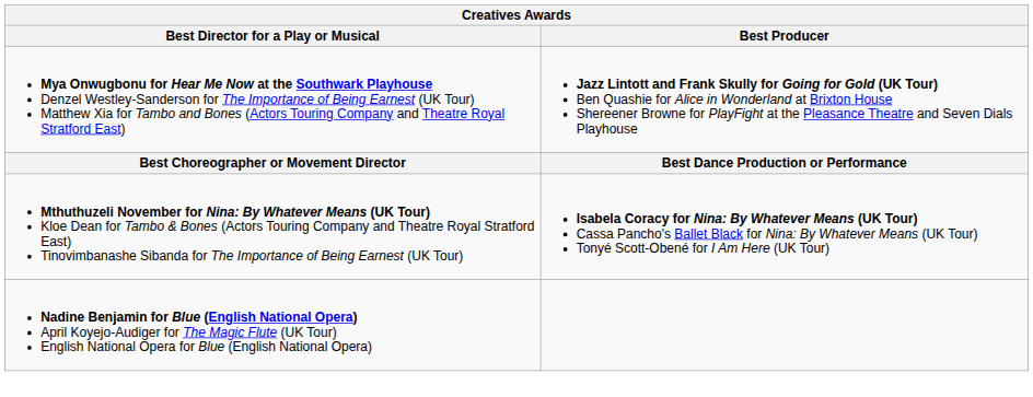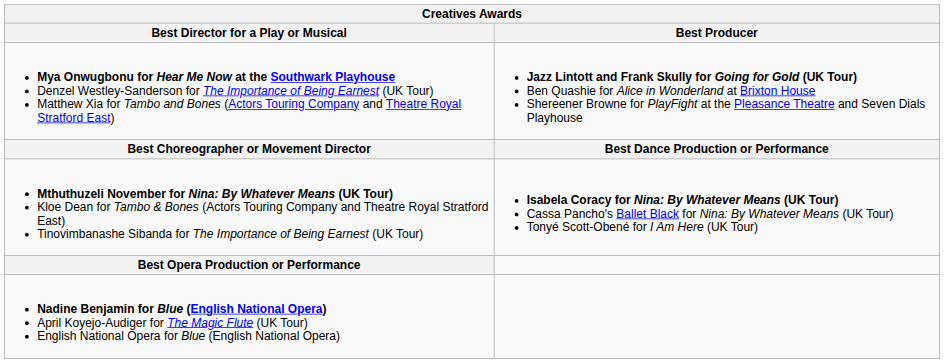+ row: Best Opera Production or Performance
